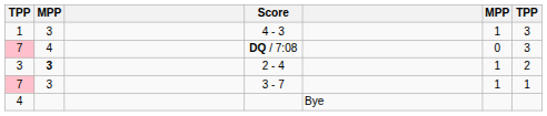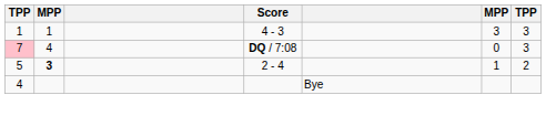4 - 3 | column 2: 3 -> 1
4 - 3 | column 6: 1 -> 3
2 - 4 | column 1: 3 -> 5
- row: 7 | 3 | 3 - 7 | 1 | 1
